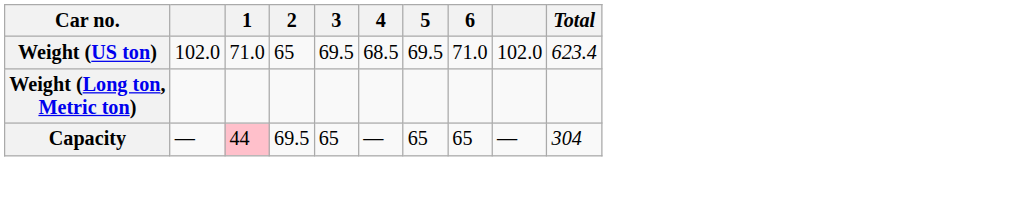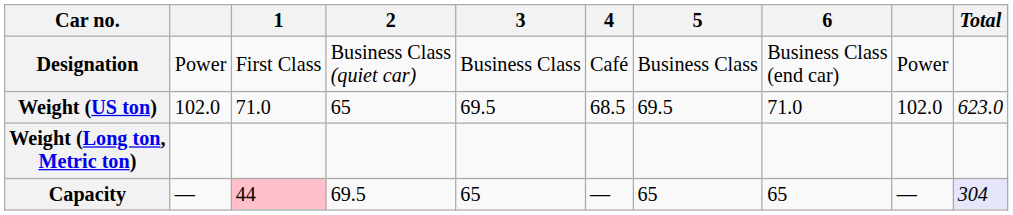+ row: Designation | Power | First Class | Business Class (quiet car) | Business Class | Café | Business Class | Business Class (end car) | Power
Weight (US ton) | Total: 623.4 -> 623.0
Capacity | Total: no background -> lavender background
